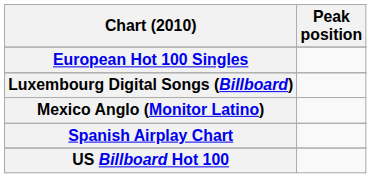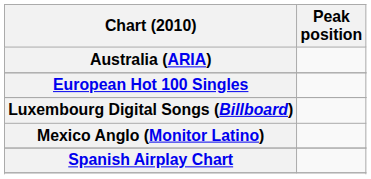+ row: Australia (ARIA)
- row: US Billboard Hot 100
